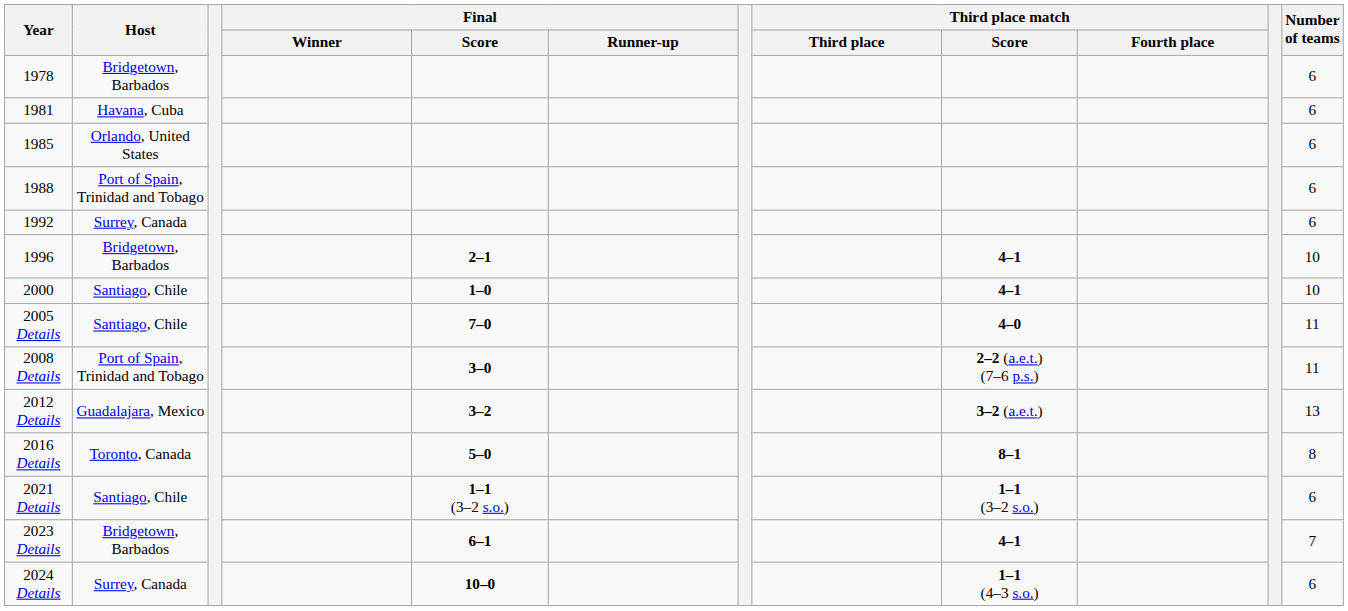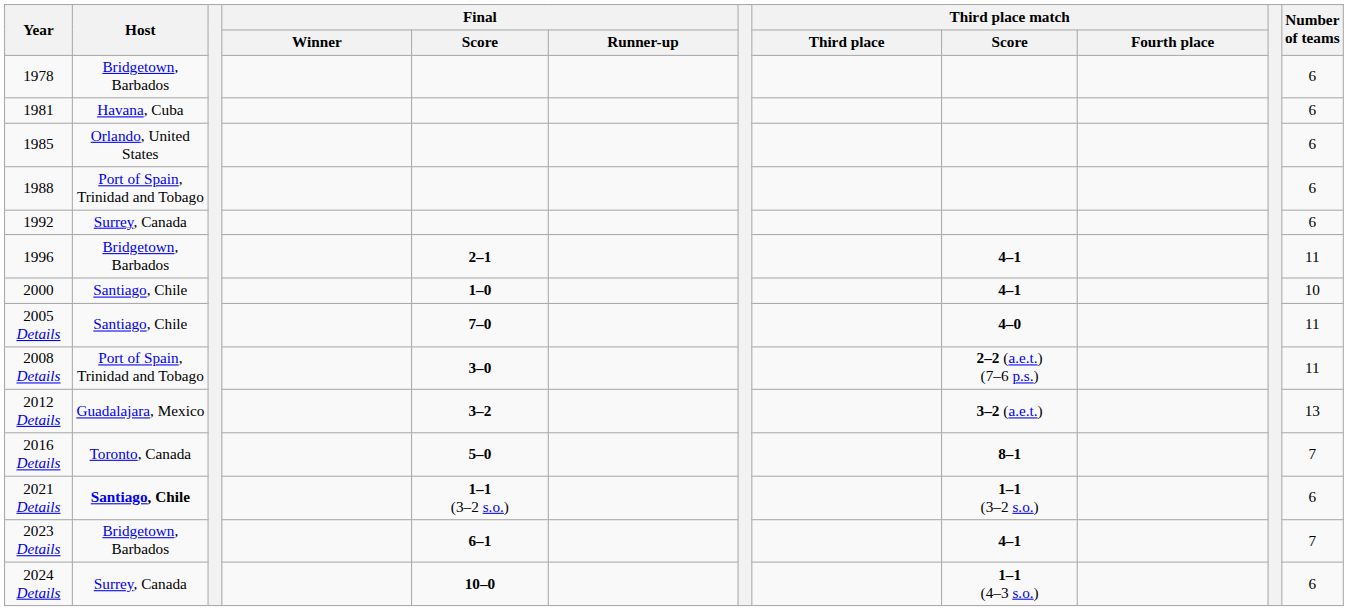1996 | Number of teams: 10 -> 11
2016 Details | Number of teams: 8 -> 7
2021 Details | Host: normal -> bold
